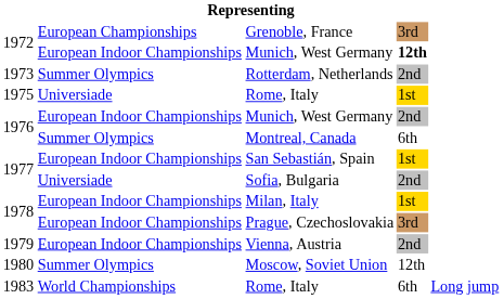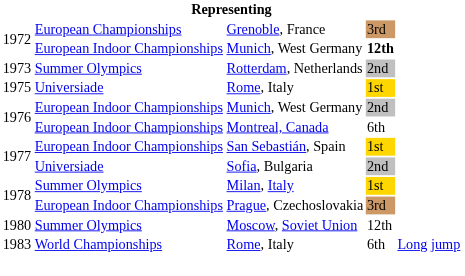Montreal, Canada | column 2: Summer Olympics -> European Indoor Championships
Milan, Italy | column 2: European Indoor Championships -> Summer Olympics
- row: 1979 | European Indoor Championships | Vienna, Austria | 2nd
